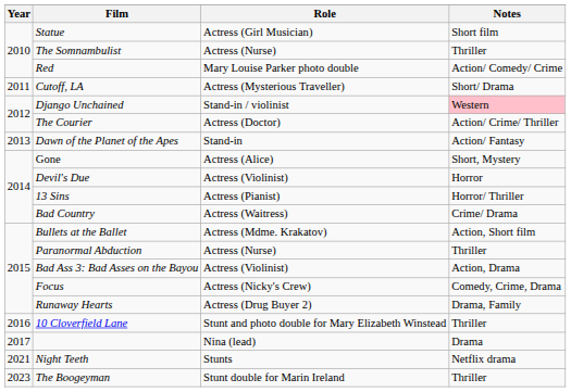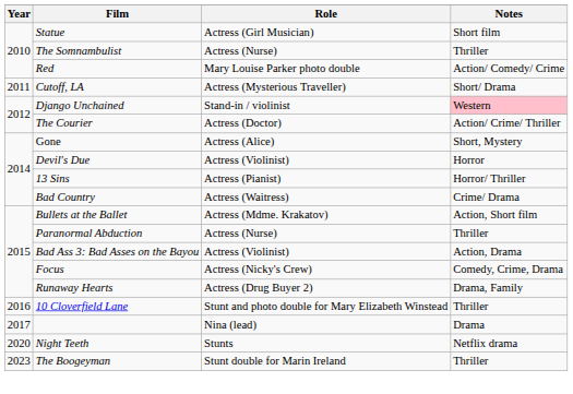- row: 2013 | Dawn of the Planet of the Apes | Stand-in | Action/ Fantasy
Night Teeth | Year: 2021 -> 2020
